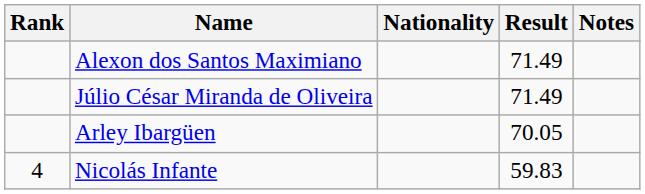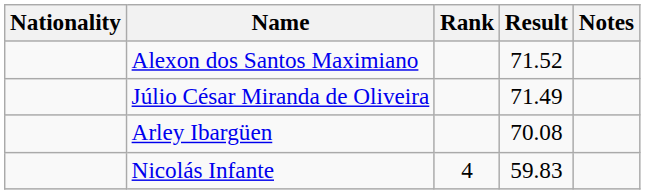columns swapped: Rank <-> Nationality
Alexon dos Santos Maximiano | Result: 71.49 -> 71.52
Arley Ibargüen | Result: 70.05 -> 70.08
